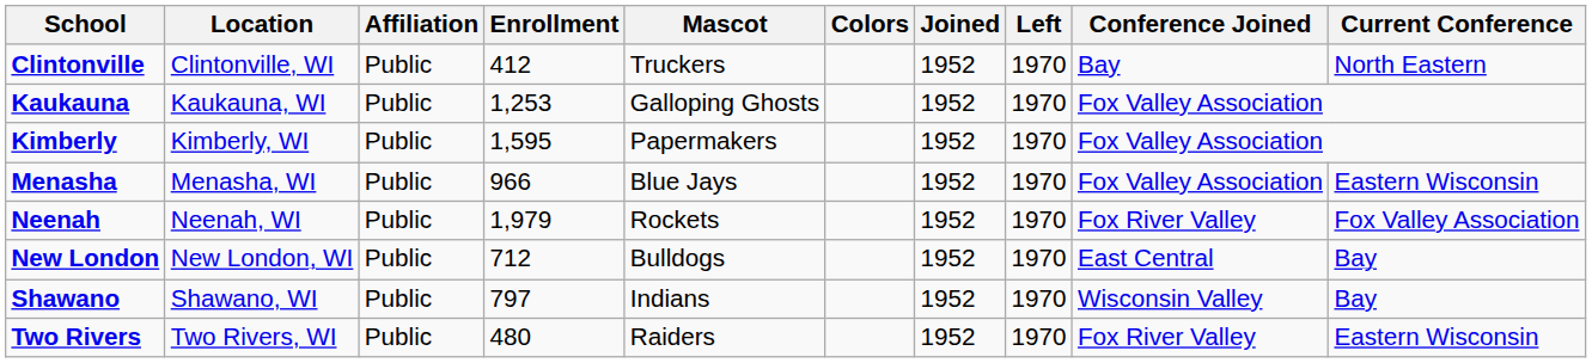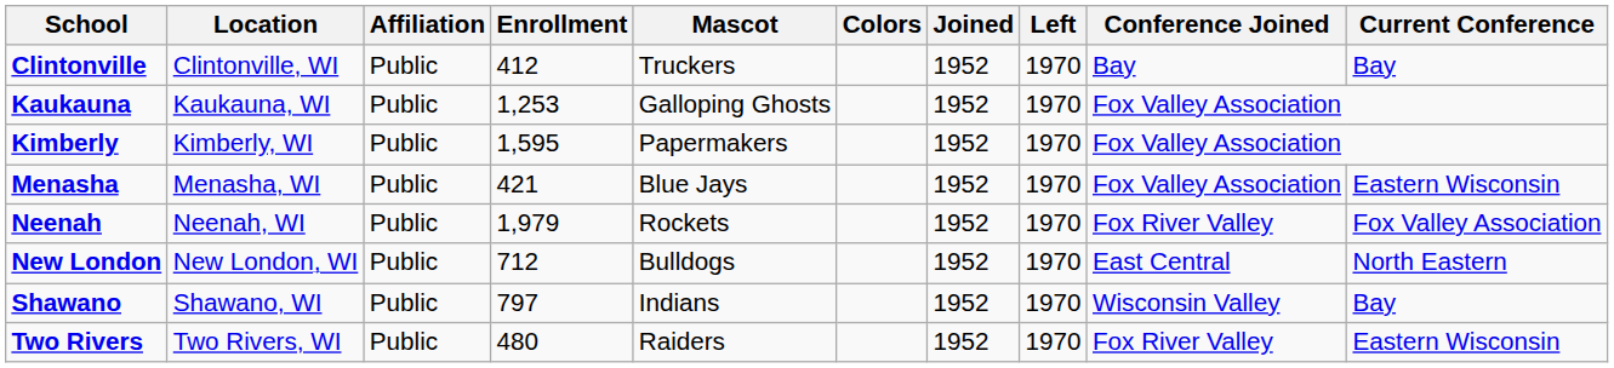Clintonville | Current Conference: North Eastern -> Bay
Menasha | Enrollment: 966 -> 421
New London | Current Conference: Bay -> North Eastern
